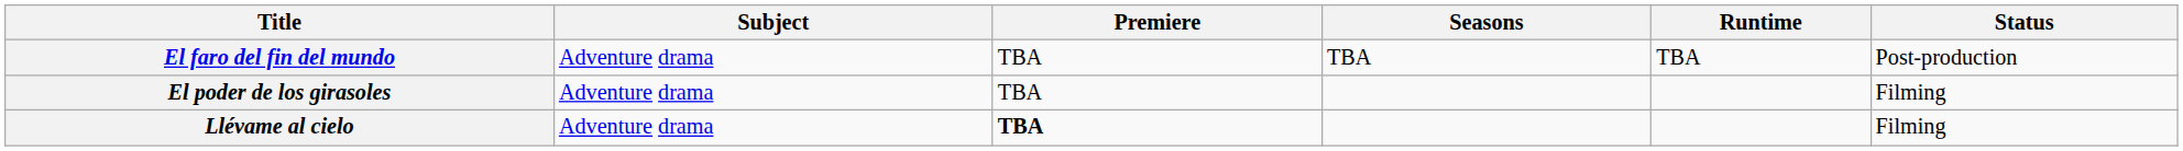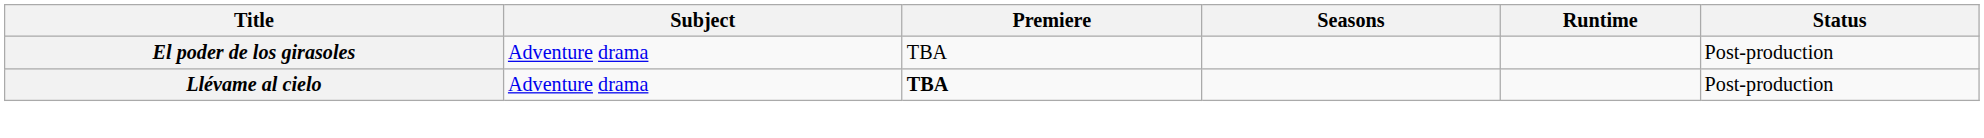- row: El faro del fin del mundo | Adventure drama | TBA | TBA | TBA | Post-production
El poder de los girasoles | Status: Filming -> Post-production
Llévame al cielo | Status: Filming -> Post-production
